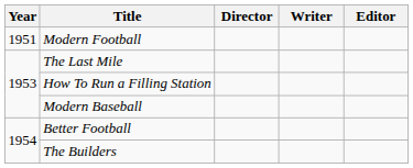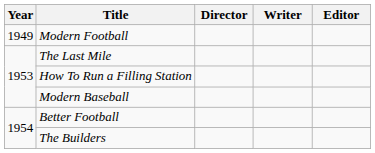Modern Football | Year: 1951 -> 1949
